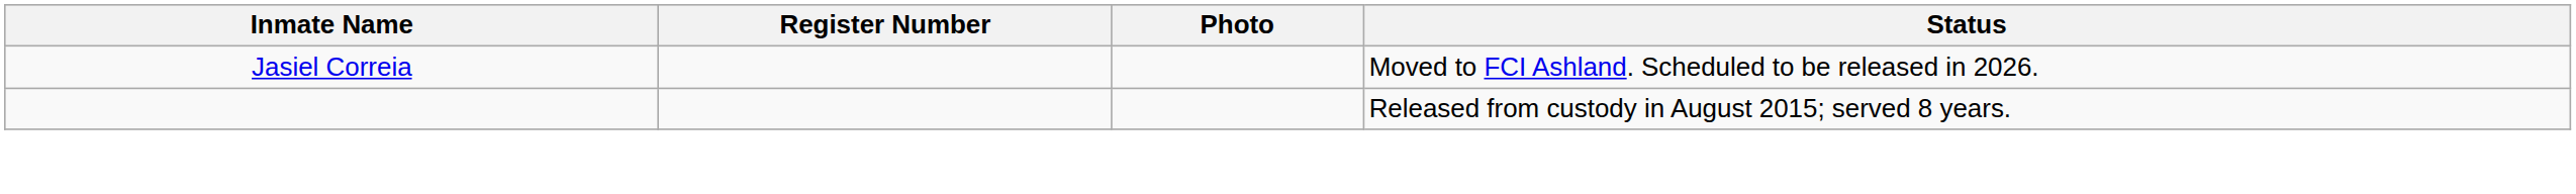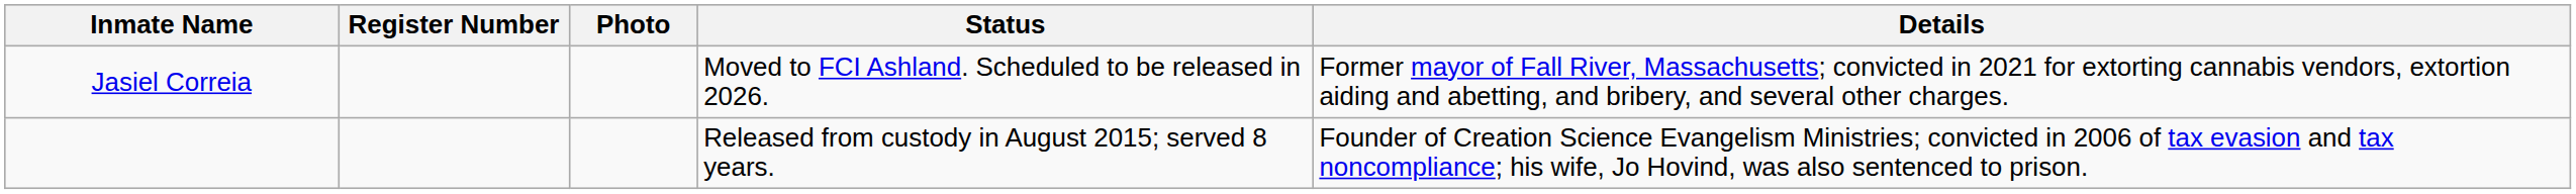+ column: Details | Former mayor of Fall River, Massachusetts; convicted in 2021 for extorting cannabis vendors, extortion aiding and abetting, and bribery, and several other charges. | Founder of Creation Science Evangelism Ministries; convicted in 2006 of tax evasion and tax noncompliance; his wife, Jo Hovind, was also sentenced to prison.
